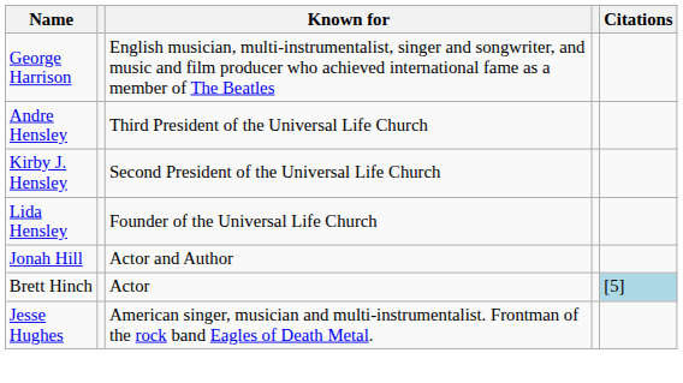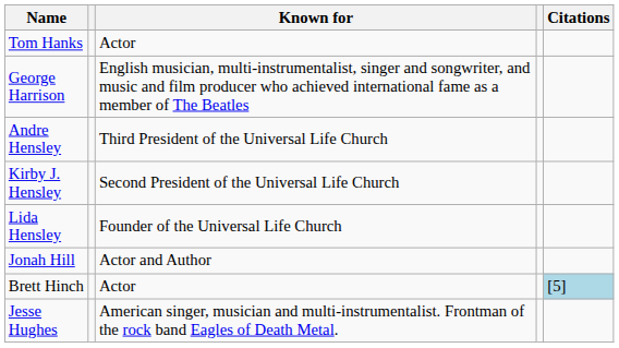+ row: Tom Hanks | Actor
